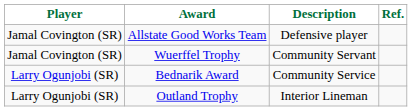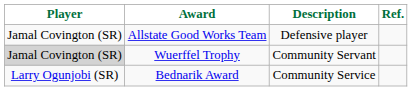Wuerffel Trophy | Player: no background -> lightgrey background
- row: Larry Ogunjobi (SR) | Outland Trophy | Interior Lineman
